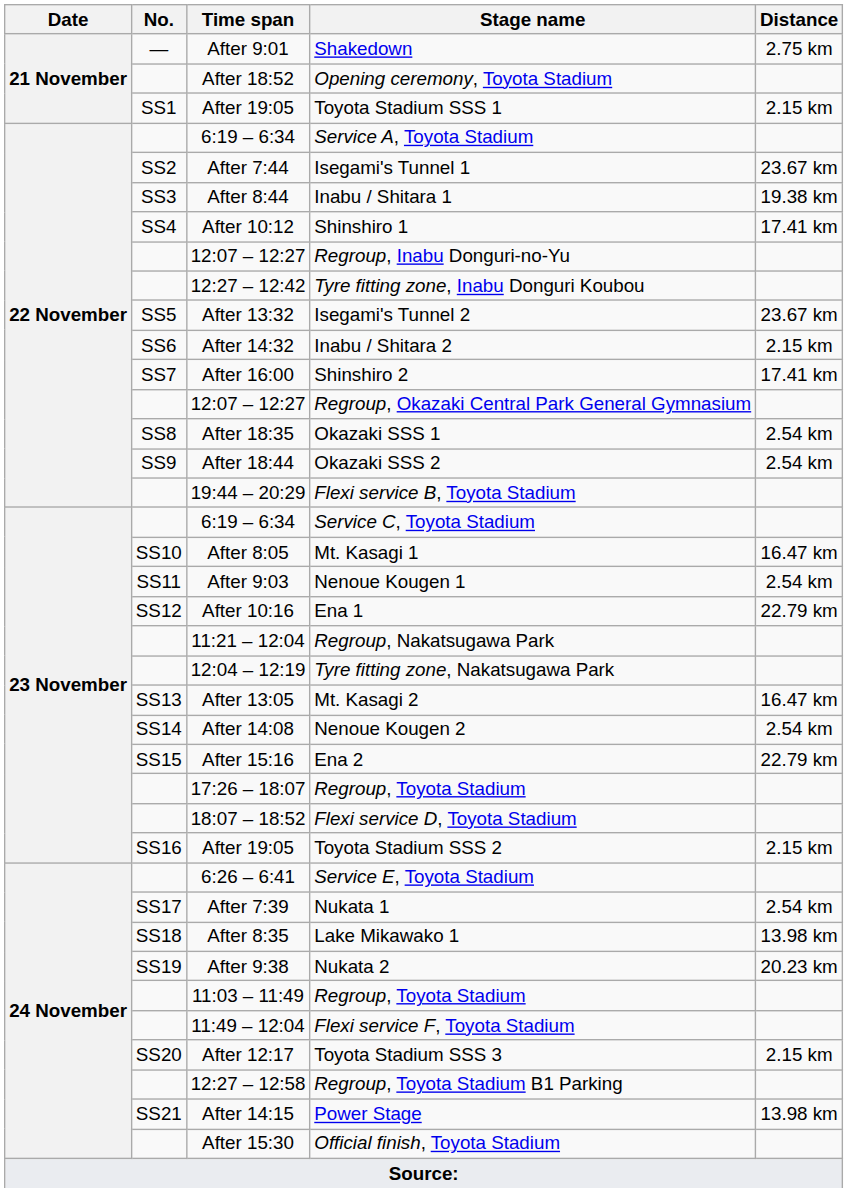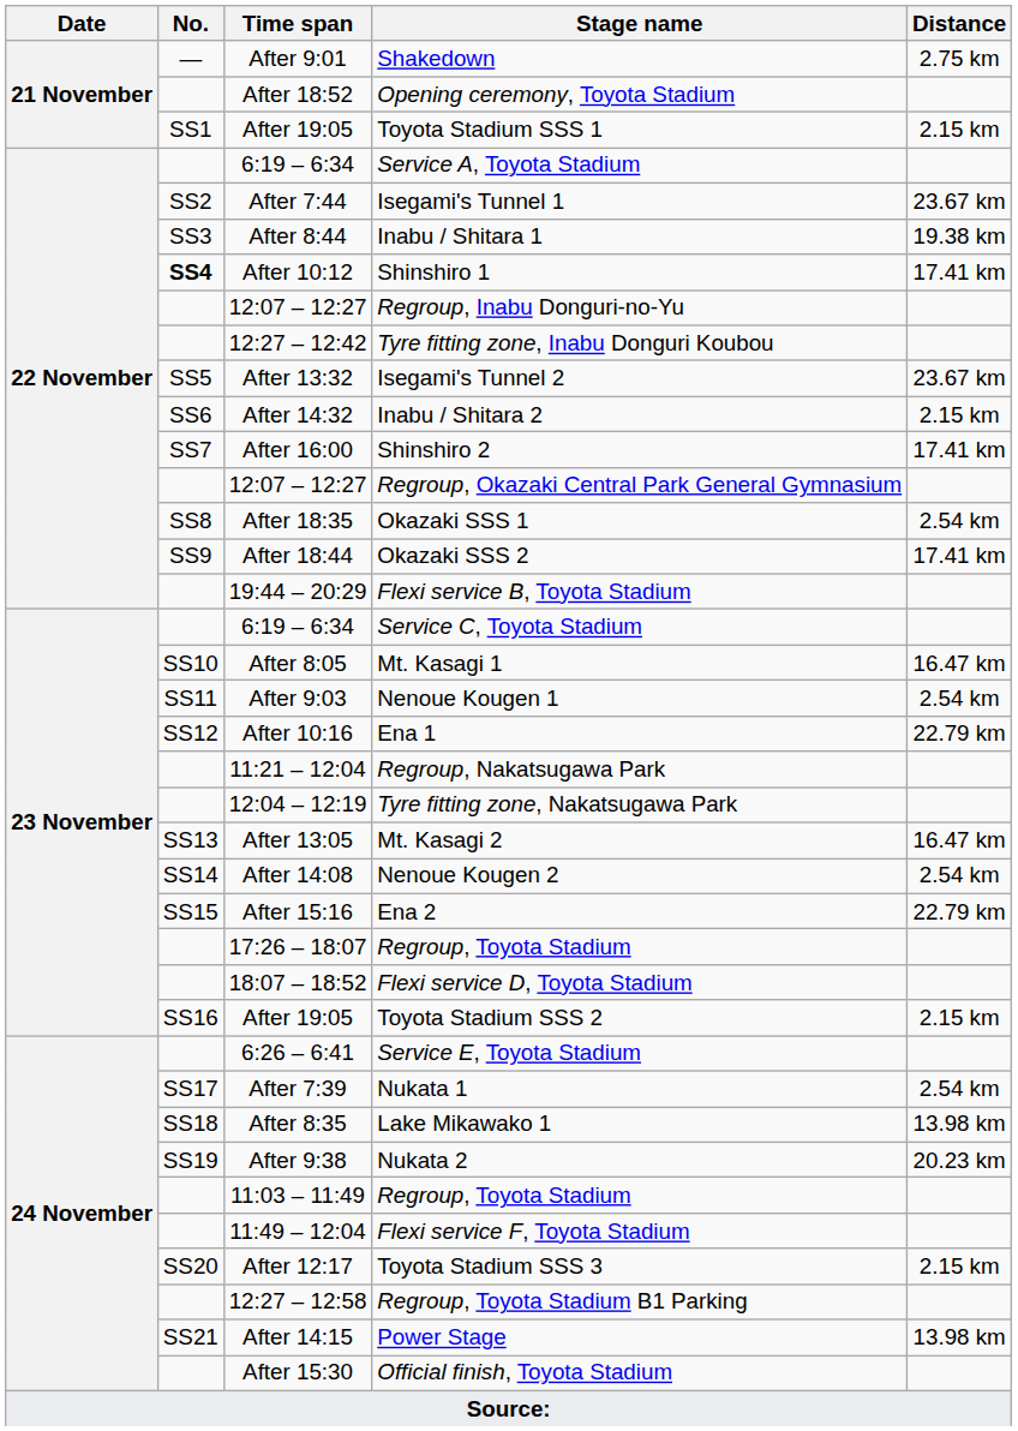Shinshiro 1 | No.: normal -> bold
Okazaki SSS 2 | Distance: 2.54 km -> 17.41 km
